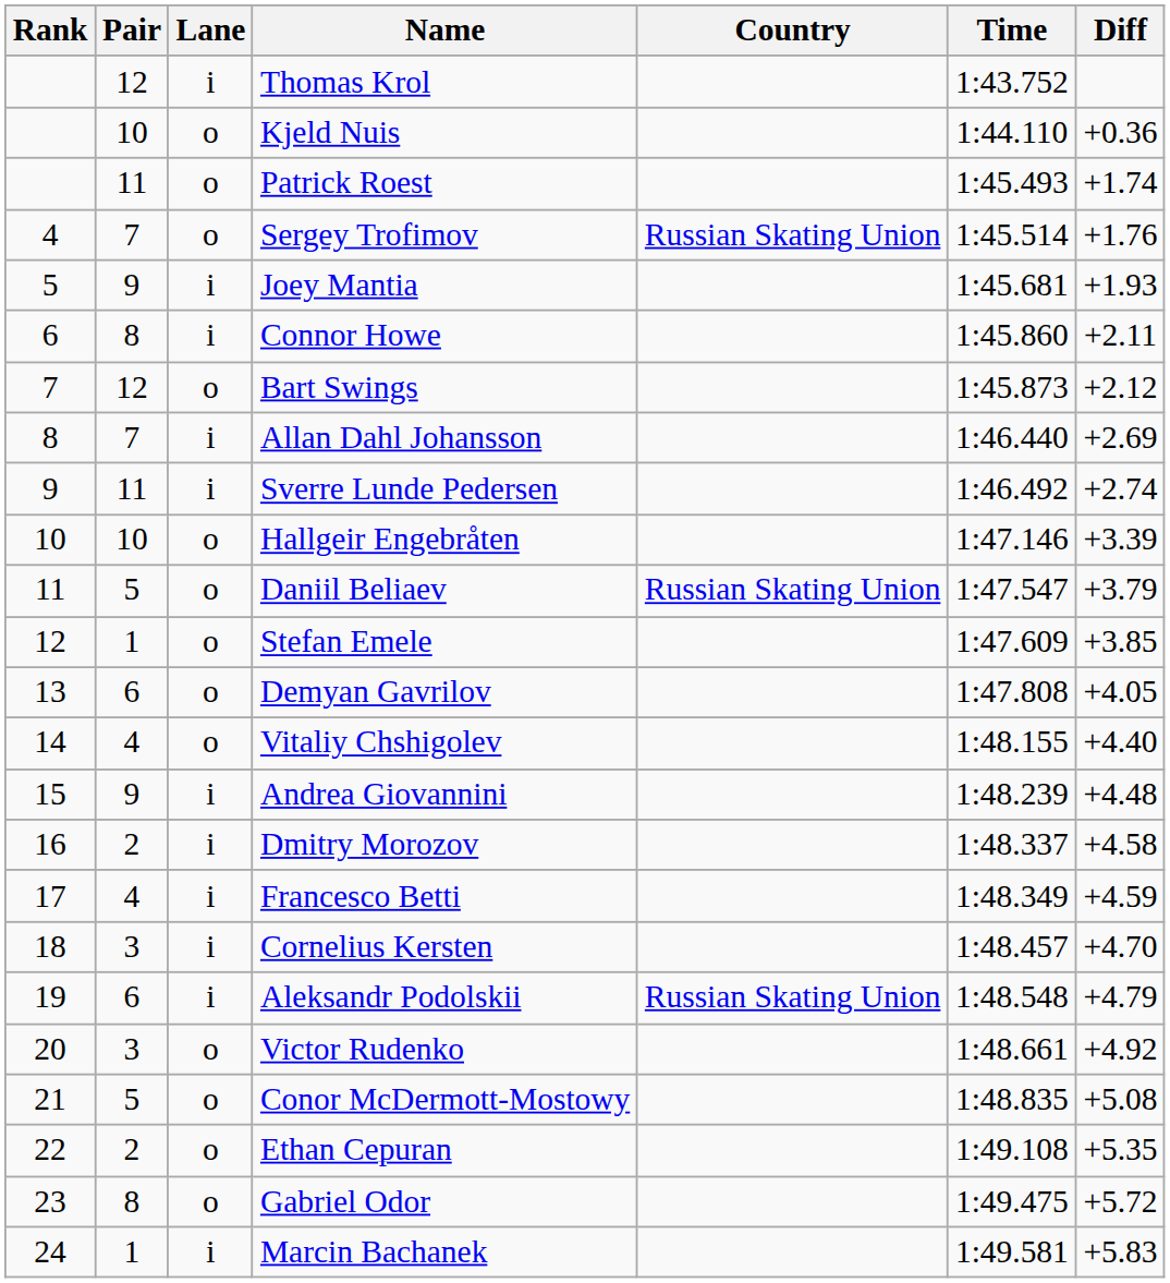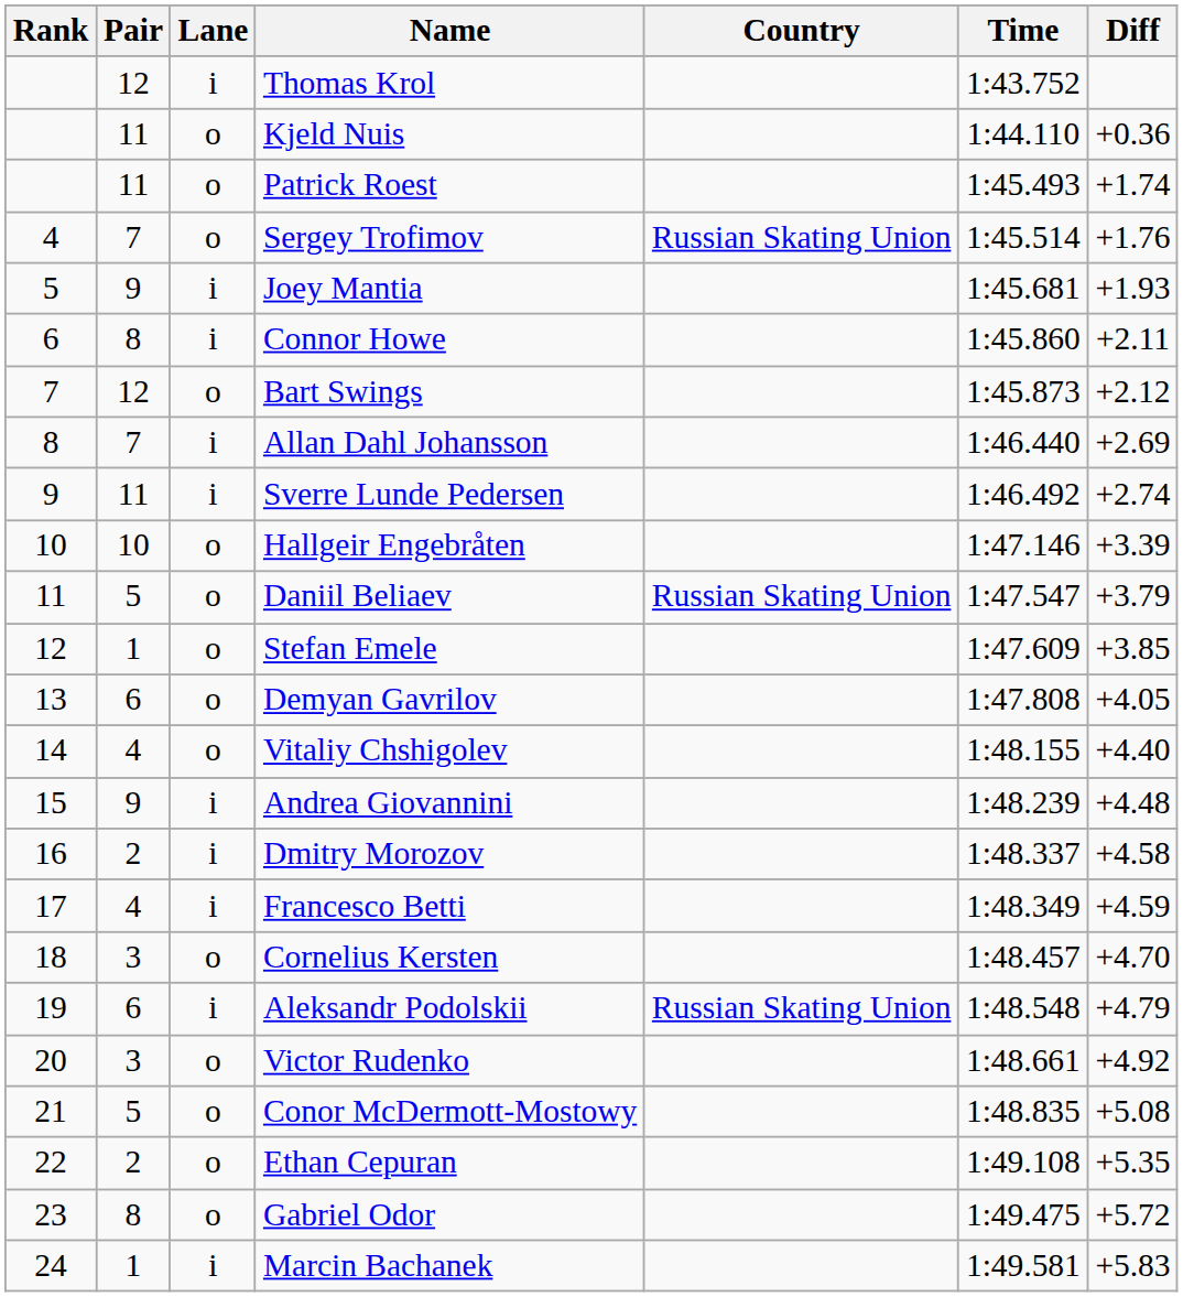Kjeld Nuis | Pair: 10 -> 11
Cornelius Kersten | Lane: i -> o
